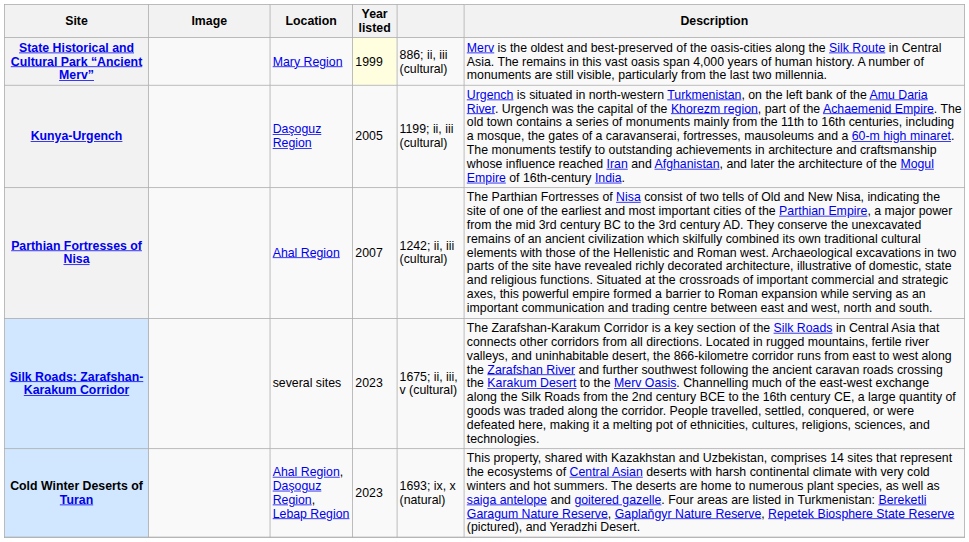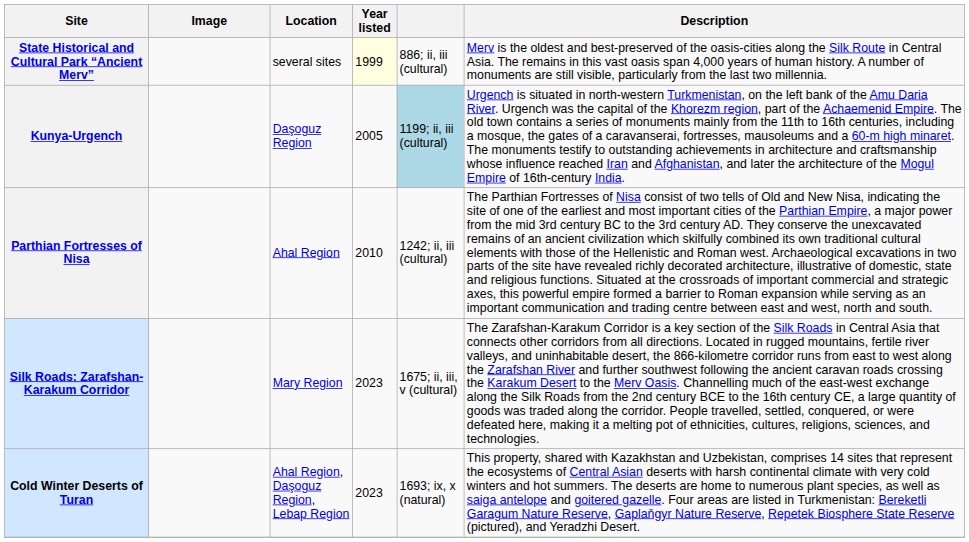State Historical and Cultural Park “Ancient Merv” | Location: Mary Region -> several sites
Kunya-Urgench | column 5: no background -> lightblue background
Parthian Fortresses of Nisa | Year listed: 2007 -> 2010
Silk Roads: Zarafshan-Karakum Corridor | Location: several sites -> Mary Region
